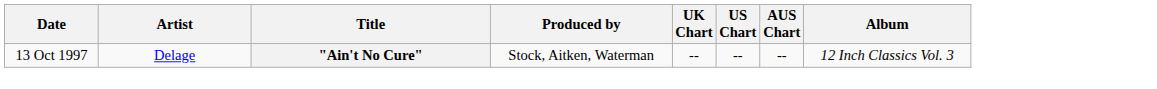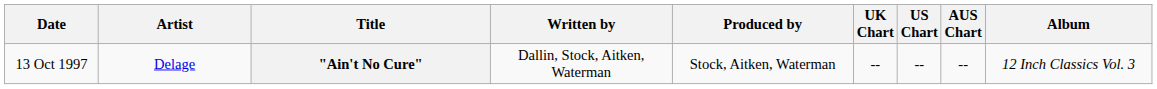+ column: Written by | Dallin, Stock, Aitken, Waterman
